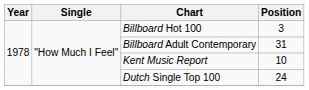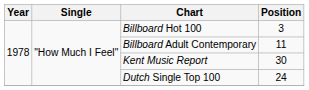Billboard Adult Contemporary | Position: 31 -> 11
Kent Music Report | Position: 10 -> 30
